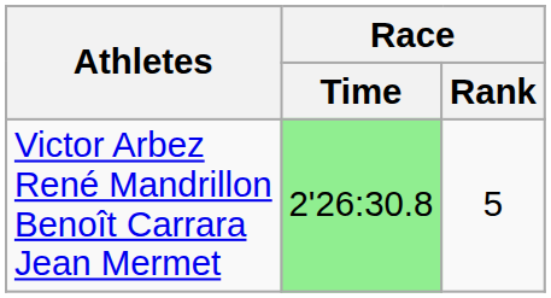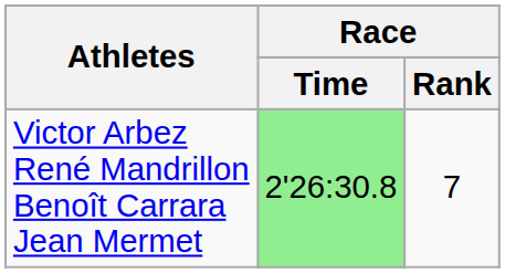Victor Arbez René Mandrillon Benoît Carrara Jean Mermet | Race / Rank: 5 -> 7
